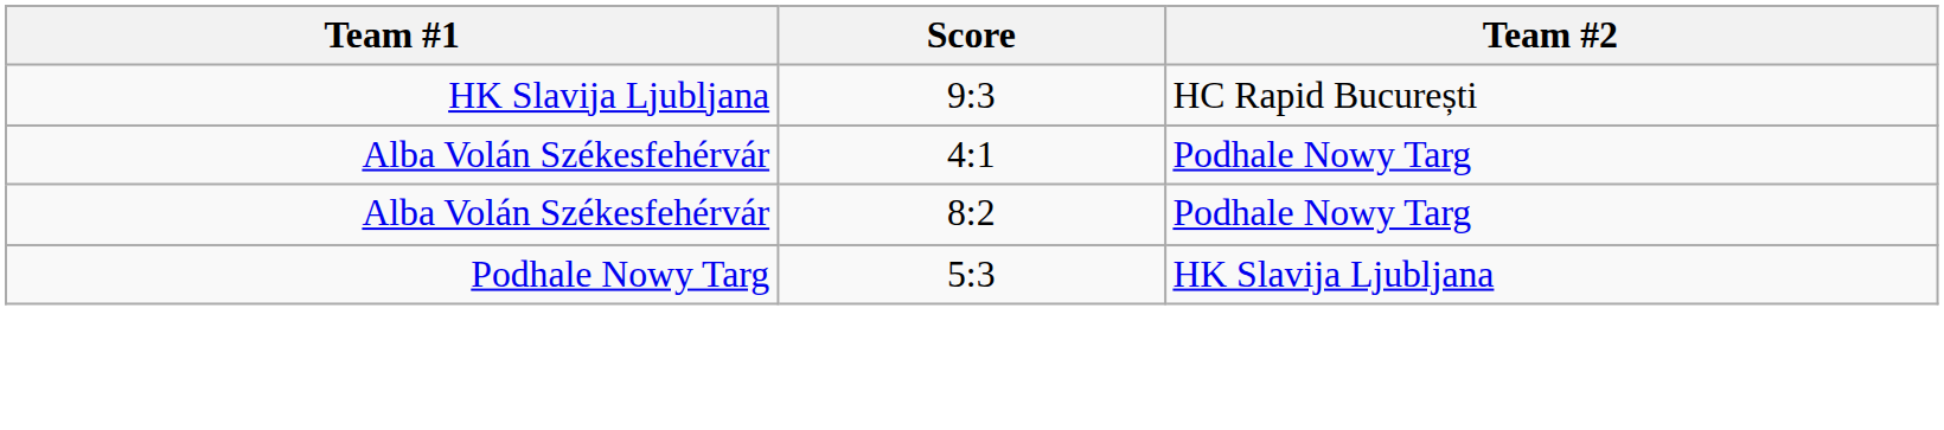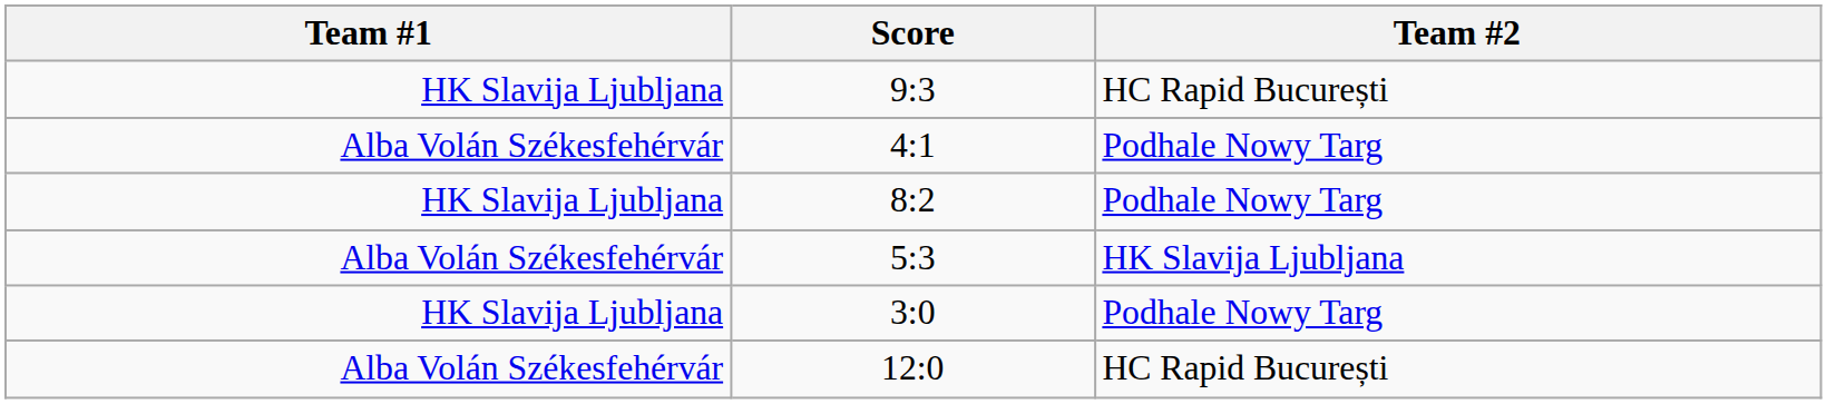8:2 | Team #1: Alba Volán Székesfehérvár -> HK Slavija Ljubljana
5:3 | Team #1: Podhale Nowy Targ -> Alba Volán Székesfehérvár
+ row: HK Slavija Ljubljana | 3:0 | Podhale Nowy Targ
+ row: Alba Volán Székesfehérvár | 12:0 | HC Rapid București
